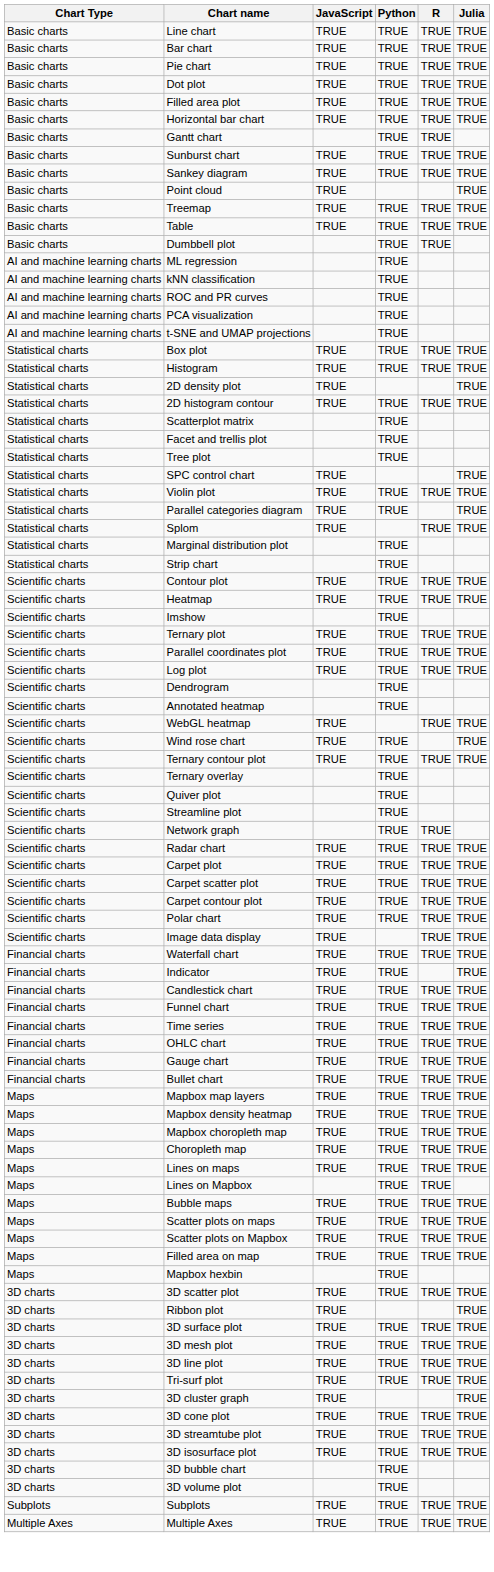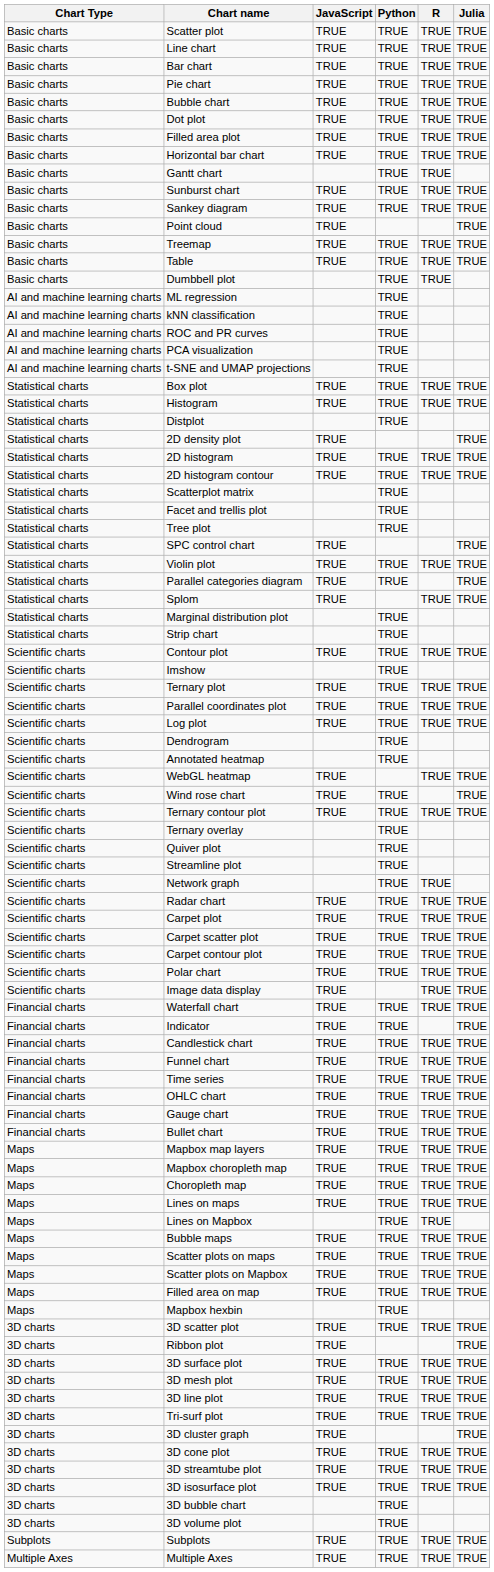+ row: Basic charts | Scatter plot | TRUE | TRUE | TRUE | TRUE
+ row: Basic charts | Bubble chart | TRUE | TRUE | TRUE | TRUE
+ row: Statistical charts | Distplot | TRUE
+ row: Statistical charts | 2D histogram | TRUE | TRUE | TRUE | TRUE
- row: Scientific charts | Heatmap | TRUE | TRUE | TRUE | TRUE
- row: Maps | Mapbox density heatmap | TRUE | TRUE | TRUE | TRUE
